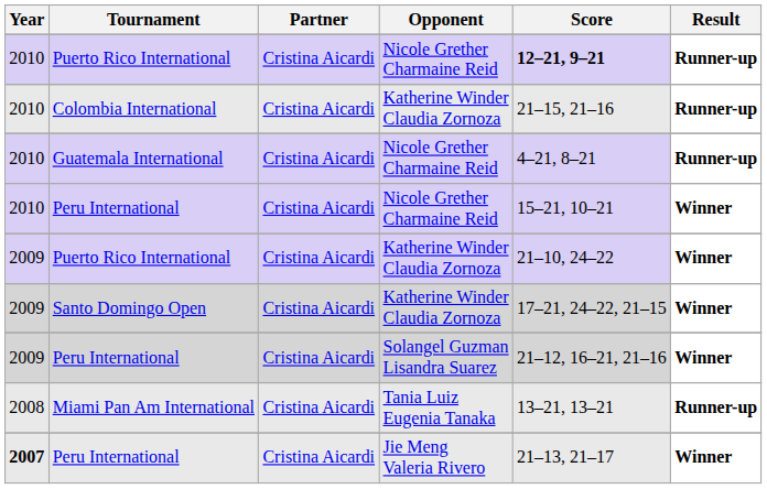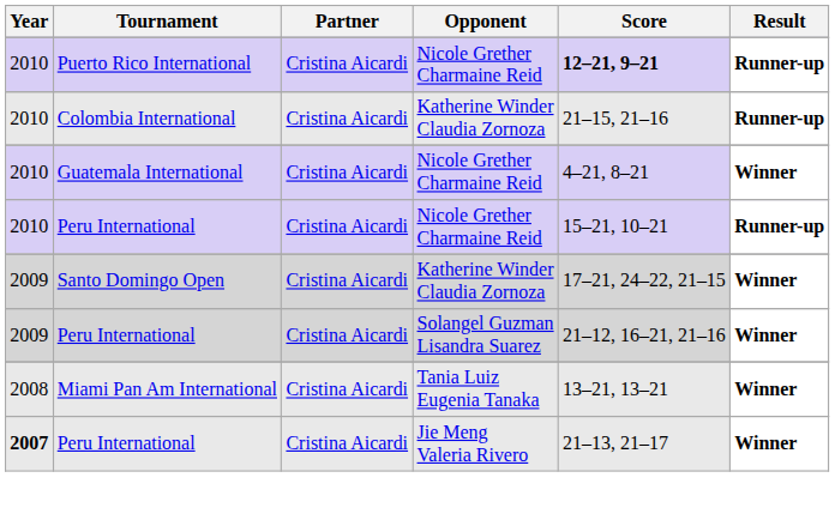Guatemala International | Result: Runner-up -> Winner
Peru International / Nicole Grether Charmaine Reid | Result: Winner -> Runner-up
- row: 2009 | Puerto Rico International | Cristina Aicardi | Katherine Winder Claudia Zornoza | 21–10, 24–22 | Winner
Miami Pan Am International | Result: Runner-up -> Winner
